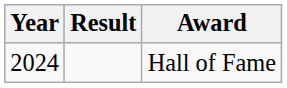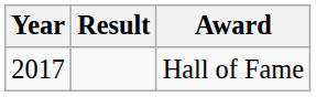Hall of Fame | Year: 2024 -> 2017
